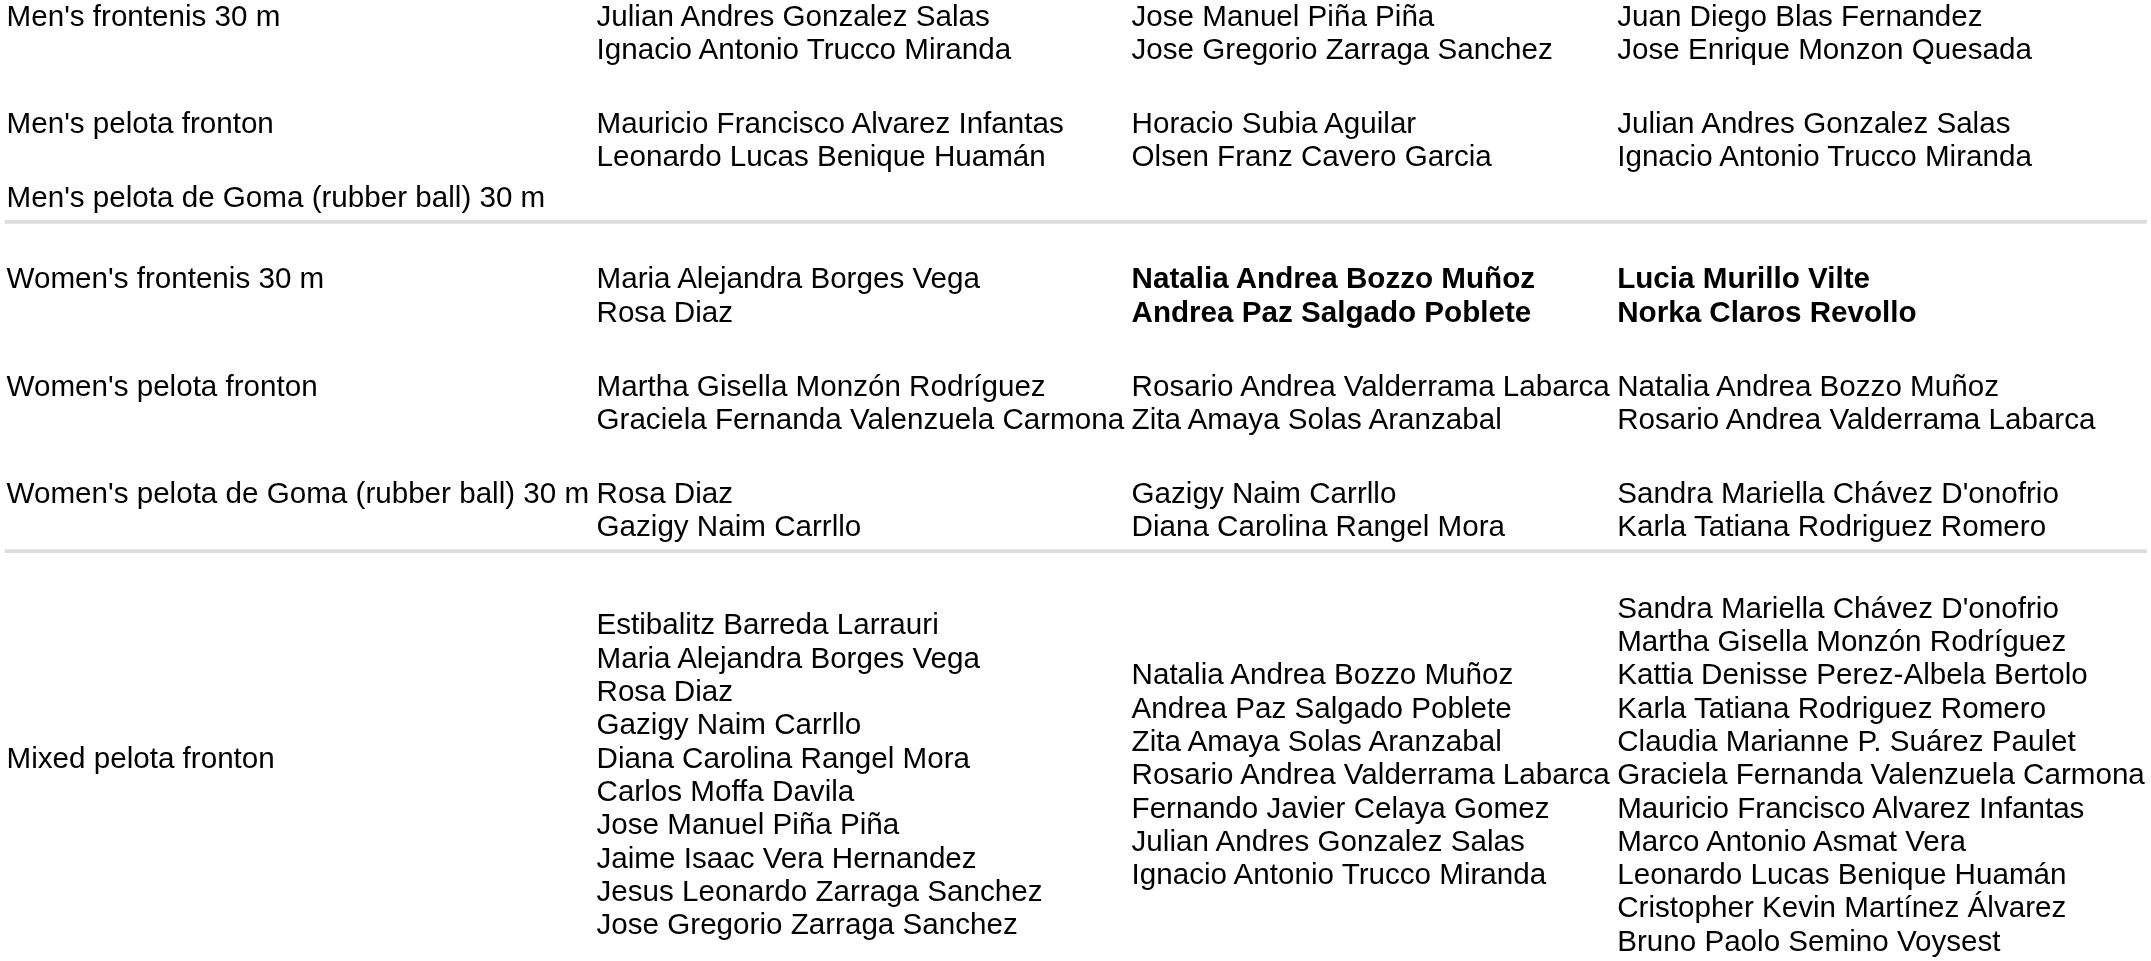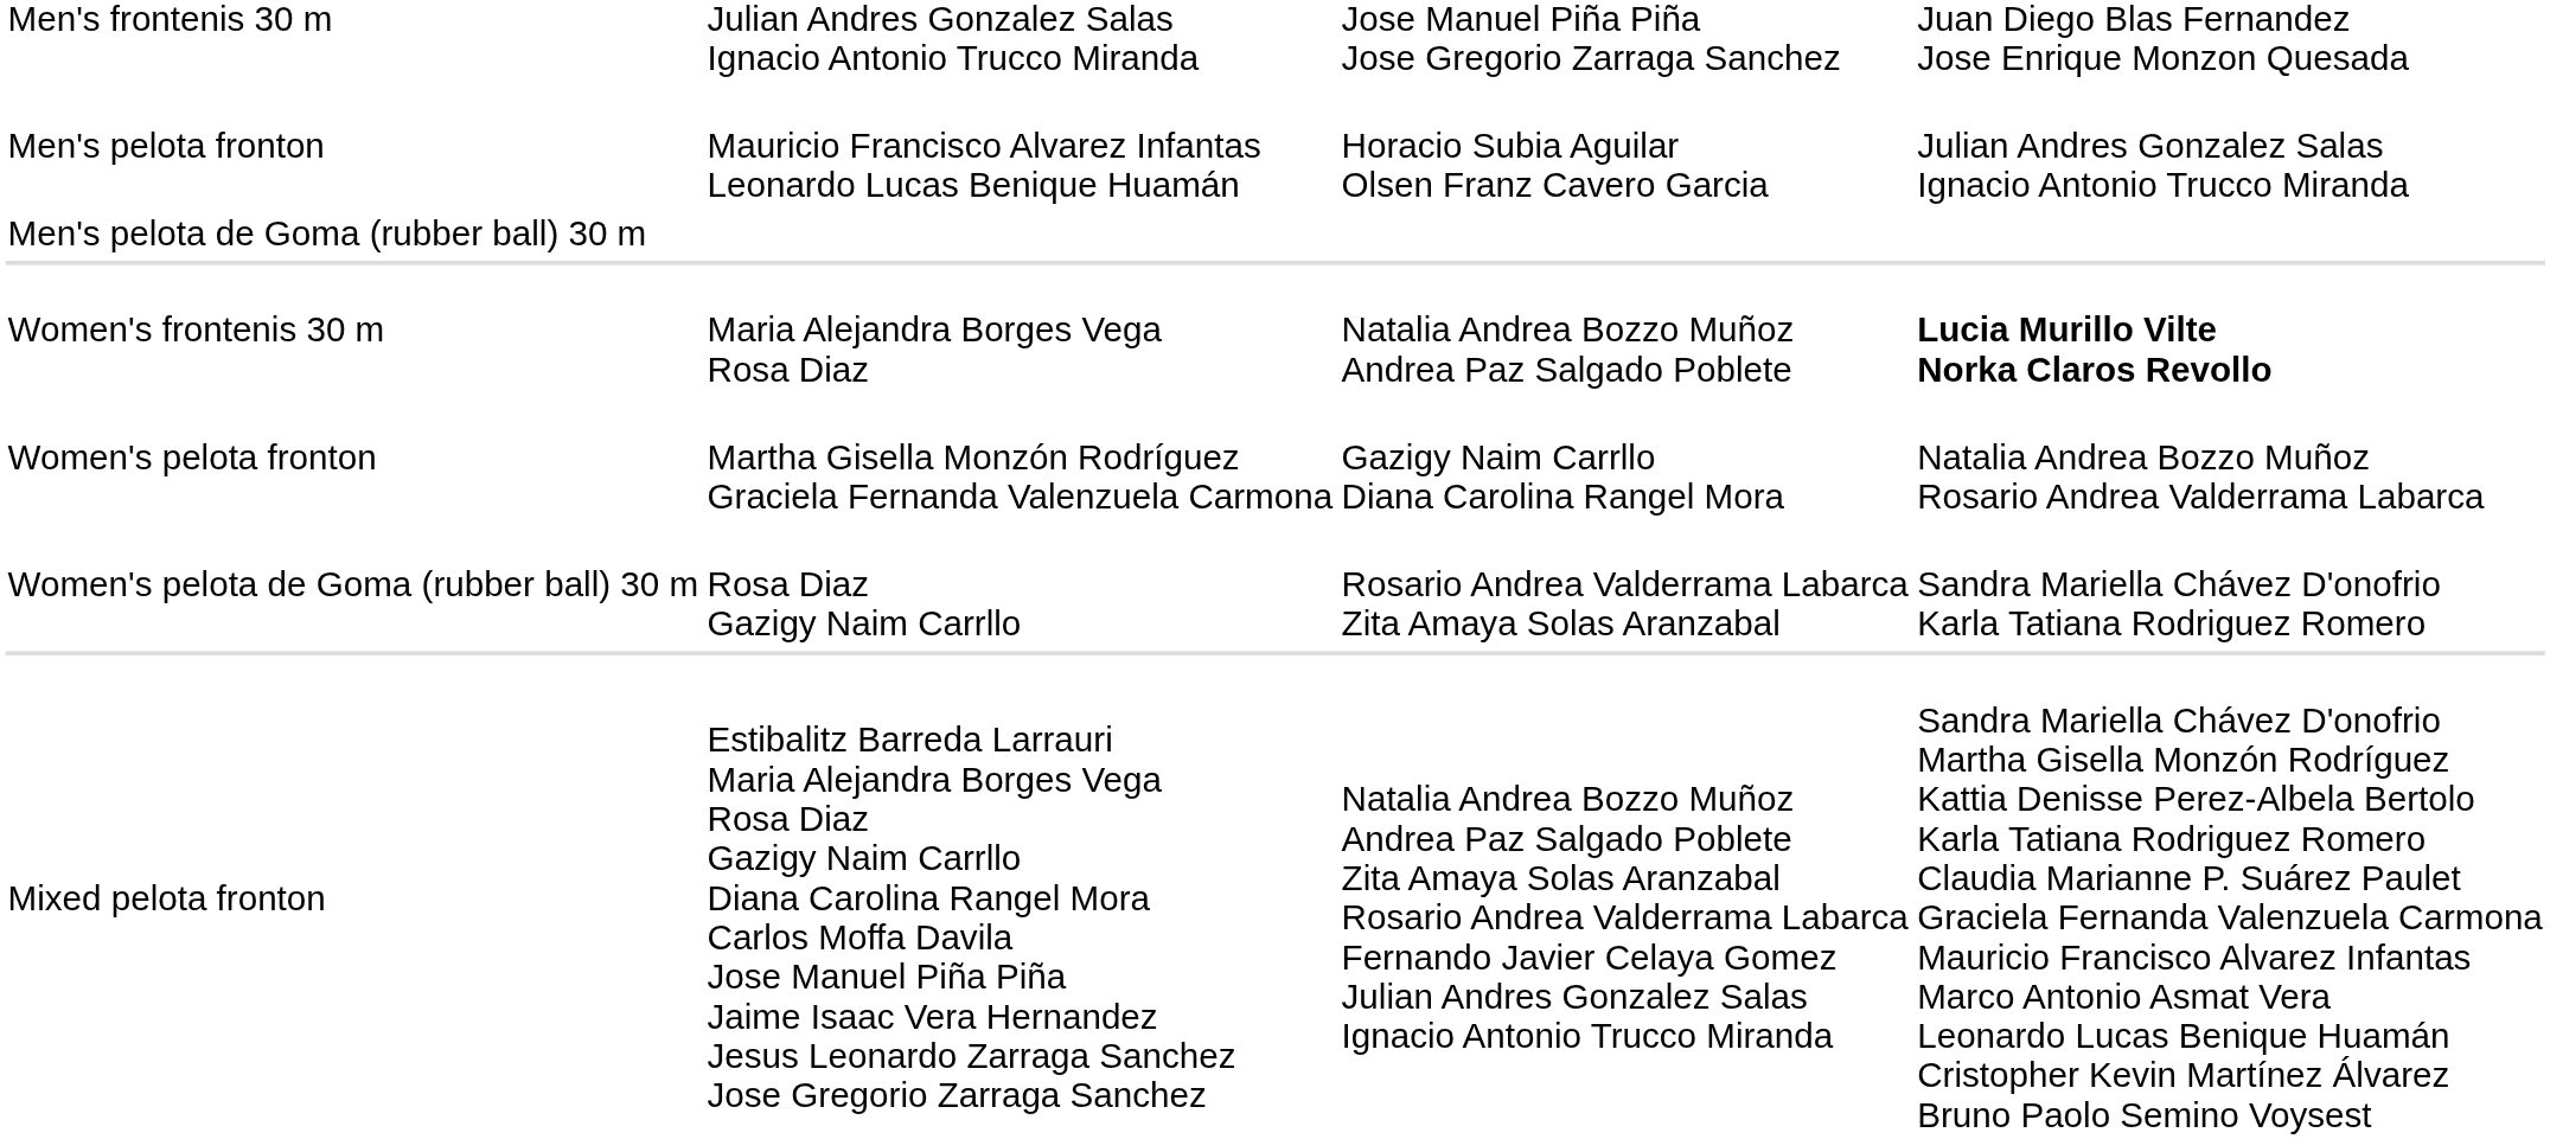Women's frontenis 30 m | column 3: bold -> normal
Women's pelota fronton | column 3: Rosario Andrea Valderrama Labarca Zita Amaya Solas Aranzabal -> Gazigy Naim Carrllo Diana Carolina Rangel Mora
Women's pelota de Goma (rubber ball) 30 m | column 3: Gazigy Naim Carrllo Diana Carolina Rangel Mora -> Rosario Andrea Valderrama Labarca Zita Amaya Solas Aranzabal
